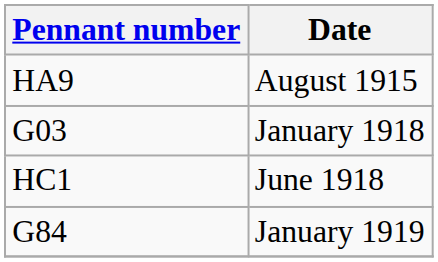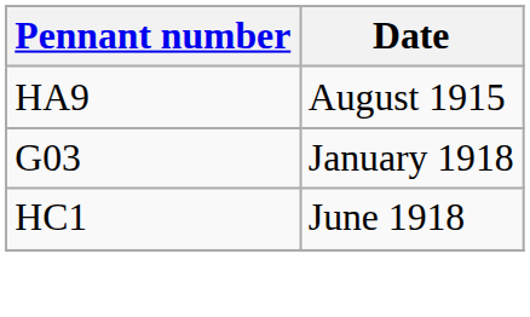- row: G84 | January 1919
